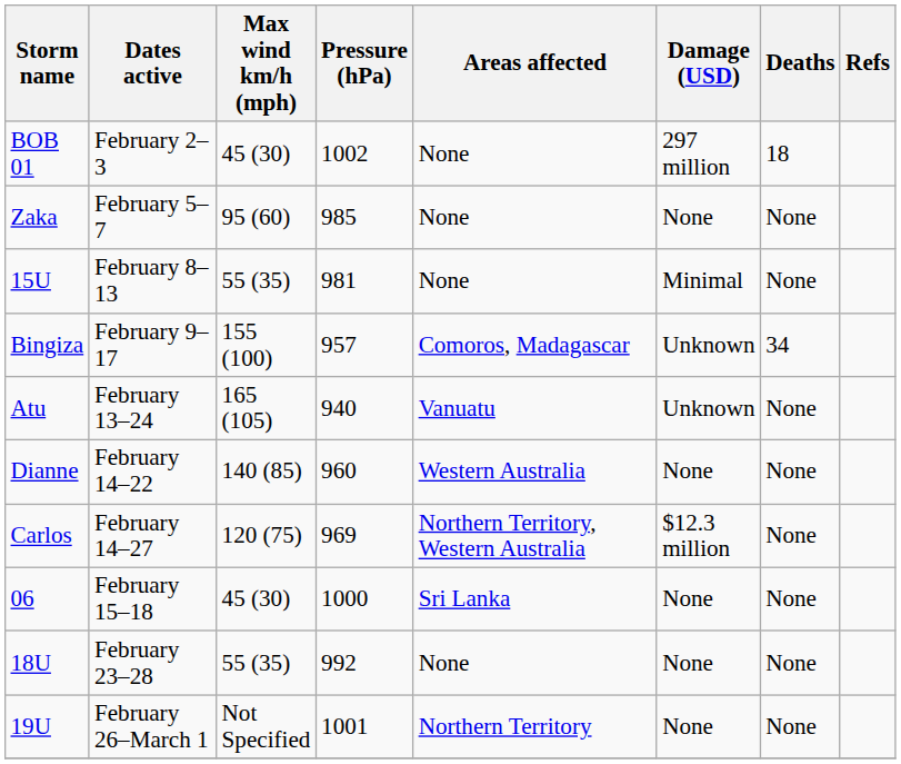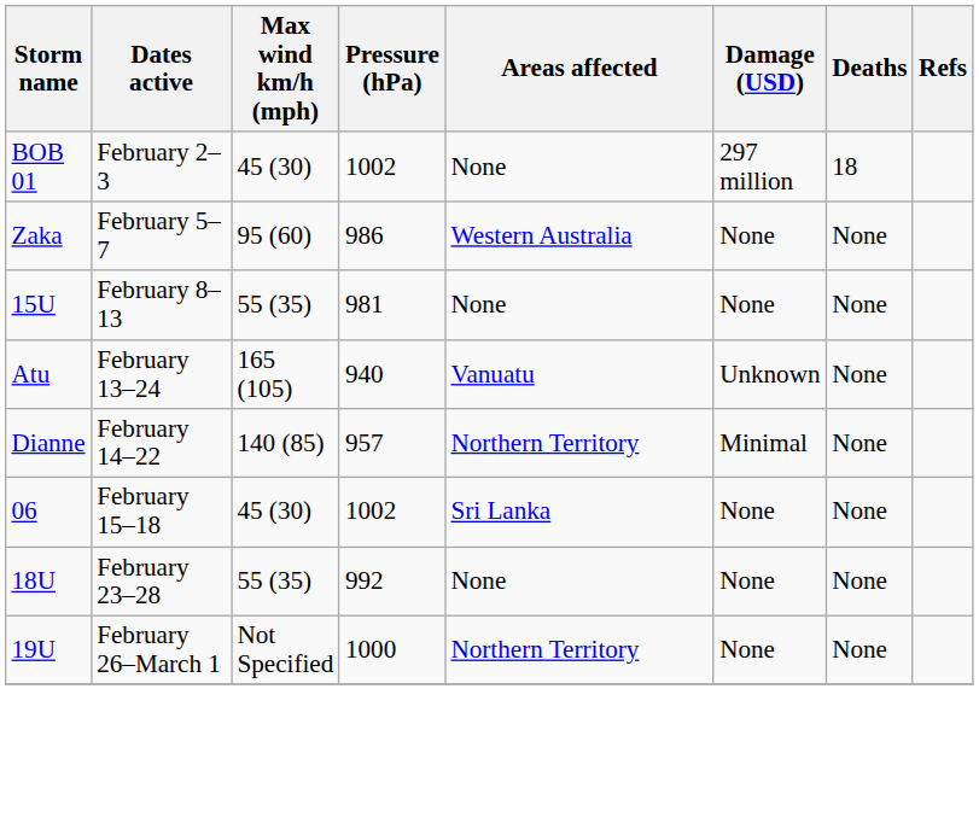Zaka | Pressure (hPa): 985 -> 986
Zaka | Areas affected: None -> Western Australia
15U | Damage (USD): Minimal -> None
- row: Bingiza | February 9–17 | 155 (100) | 957 | Comoros, Madagascar | Unknown | 34
Dianne | Pressure (hPa): 960 -> 957
Dianne | Areas affected: Western Australia -> Northern Territory
Dianne | Damage (USD): None -> Minimal
- row: Carlos | February 14–27 | 120 (75) | 969 | Northern Territory, Western Australia | $12.3 million | None
06 | Pressure (hPa): 1000 -> 1002
19U | Pressure (hPa): 1001 -> 1000
